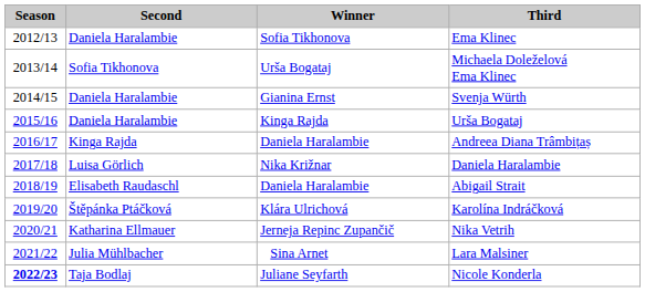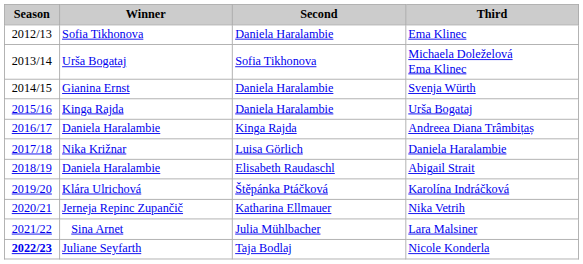columns swapped: Winner <-> Second
